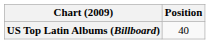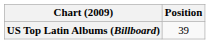US Top Latin Albums (Billboard) | Position: 40 -> 39
